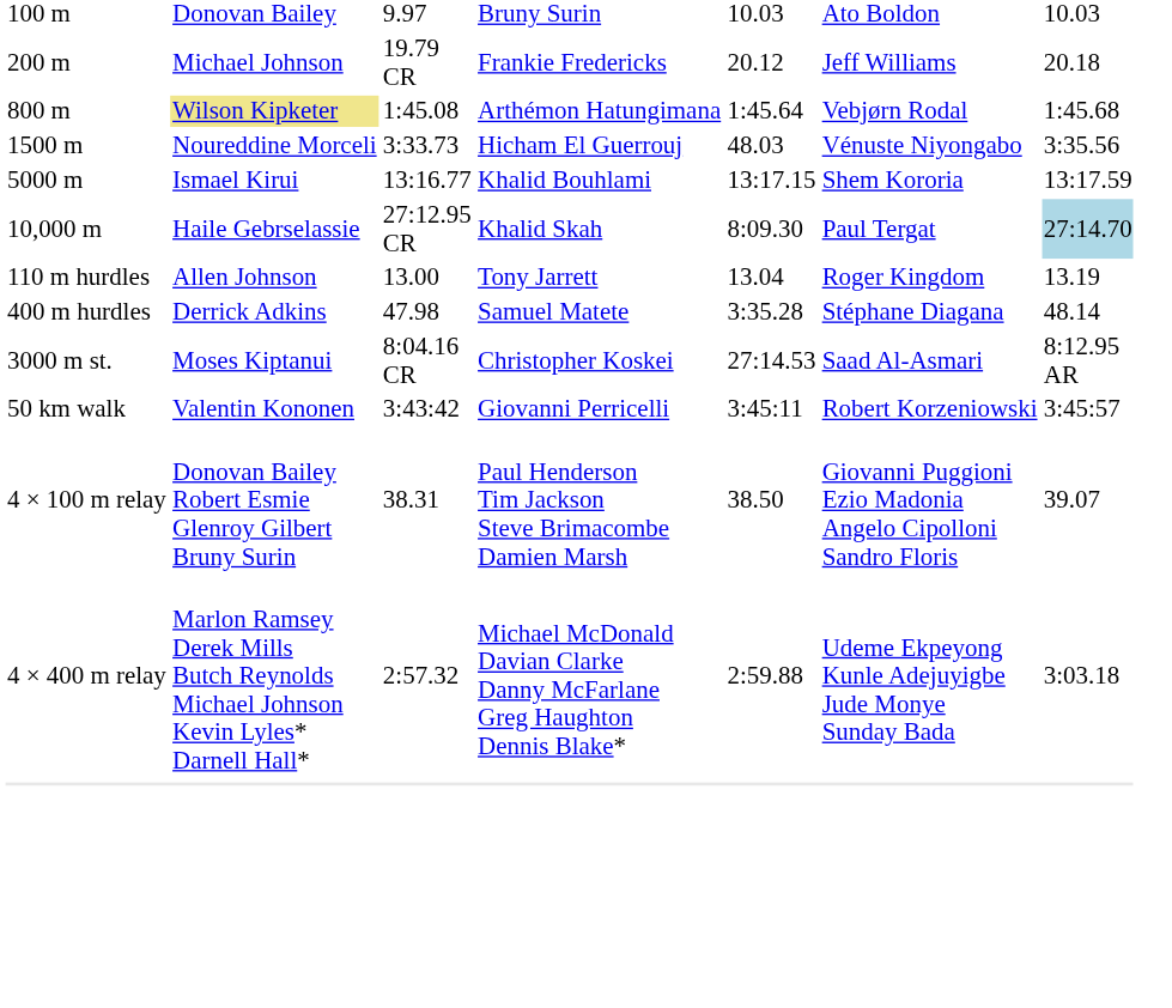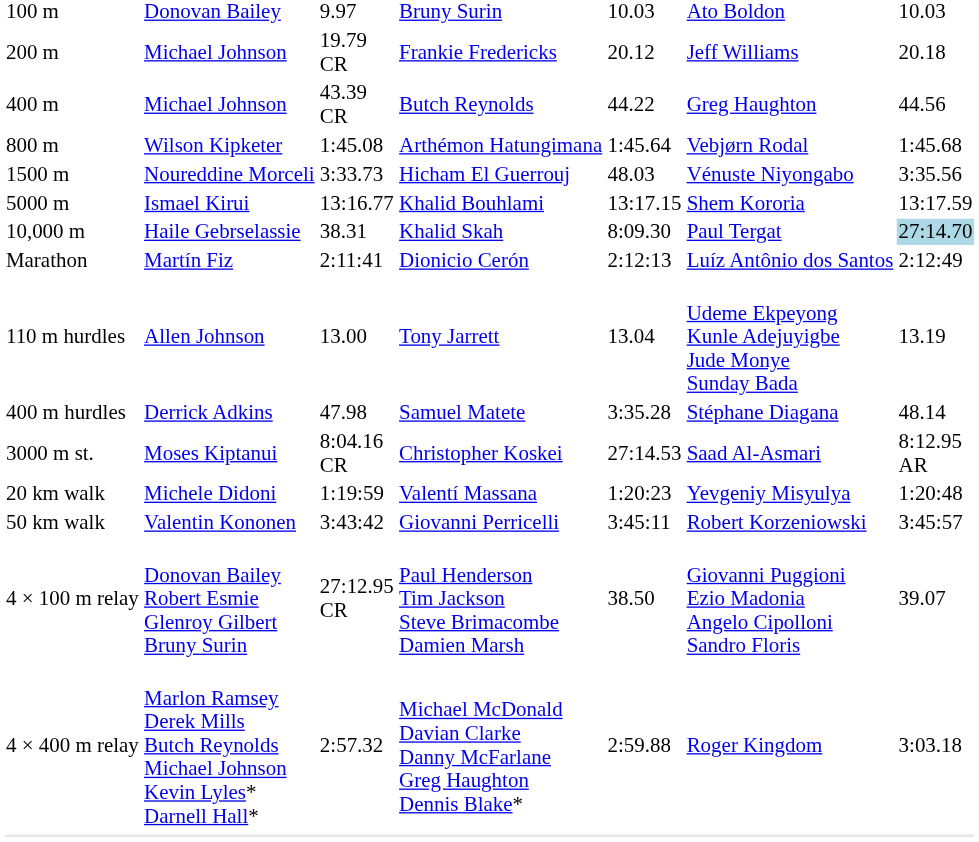+ row: 400 m | Michael Johnson | 43.39 CR | Butch Reynolds | 44.22 | Greg Haughton | 44.56
800 m | column 2: khaki background -> no background
10,000 m | column 3: 27:12.95 CR -> 38.31
+ row: Marathon | Martín Fiz | 2:11:41 | Dionicio Cerón | 2:12:13 | Luíz Antônio dos Santos | 2:12:49
110 m hurdles | column 6: Roger Kingdom -> Udeme Ekpeyong Kunle Adejuyigbe Jude Monye Sunday Bada
+ row: 20 km walk | Michele Didoni | 1:19:59 | Valentí Massana | 1:20:23 | Yevgeniy Misyulya | 1:20:48
4 × 100 m relay | column 3: 38.31 -> 27:12.95 CR
4 × 400 m relay | column 6: Udeme Ekpeyong Kunle Adejuyigbe Jude Monye Sunday Bada -> Roger Kingdom
